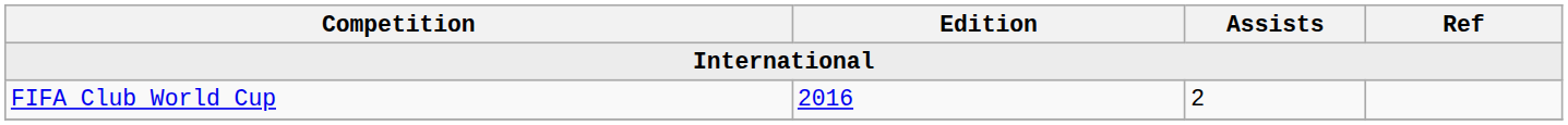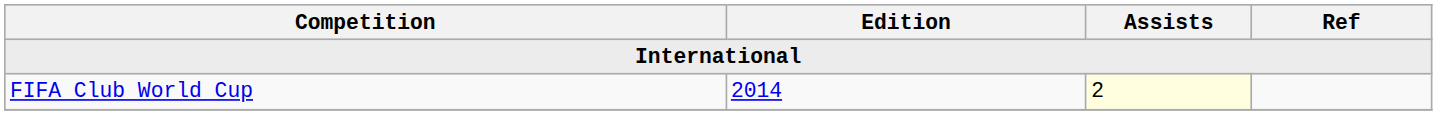FIFA Club World Cup | Edition: 2016 -> 2014
FIFA Club World Cup | Assists: no background -> lightyellow background
